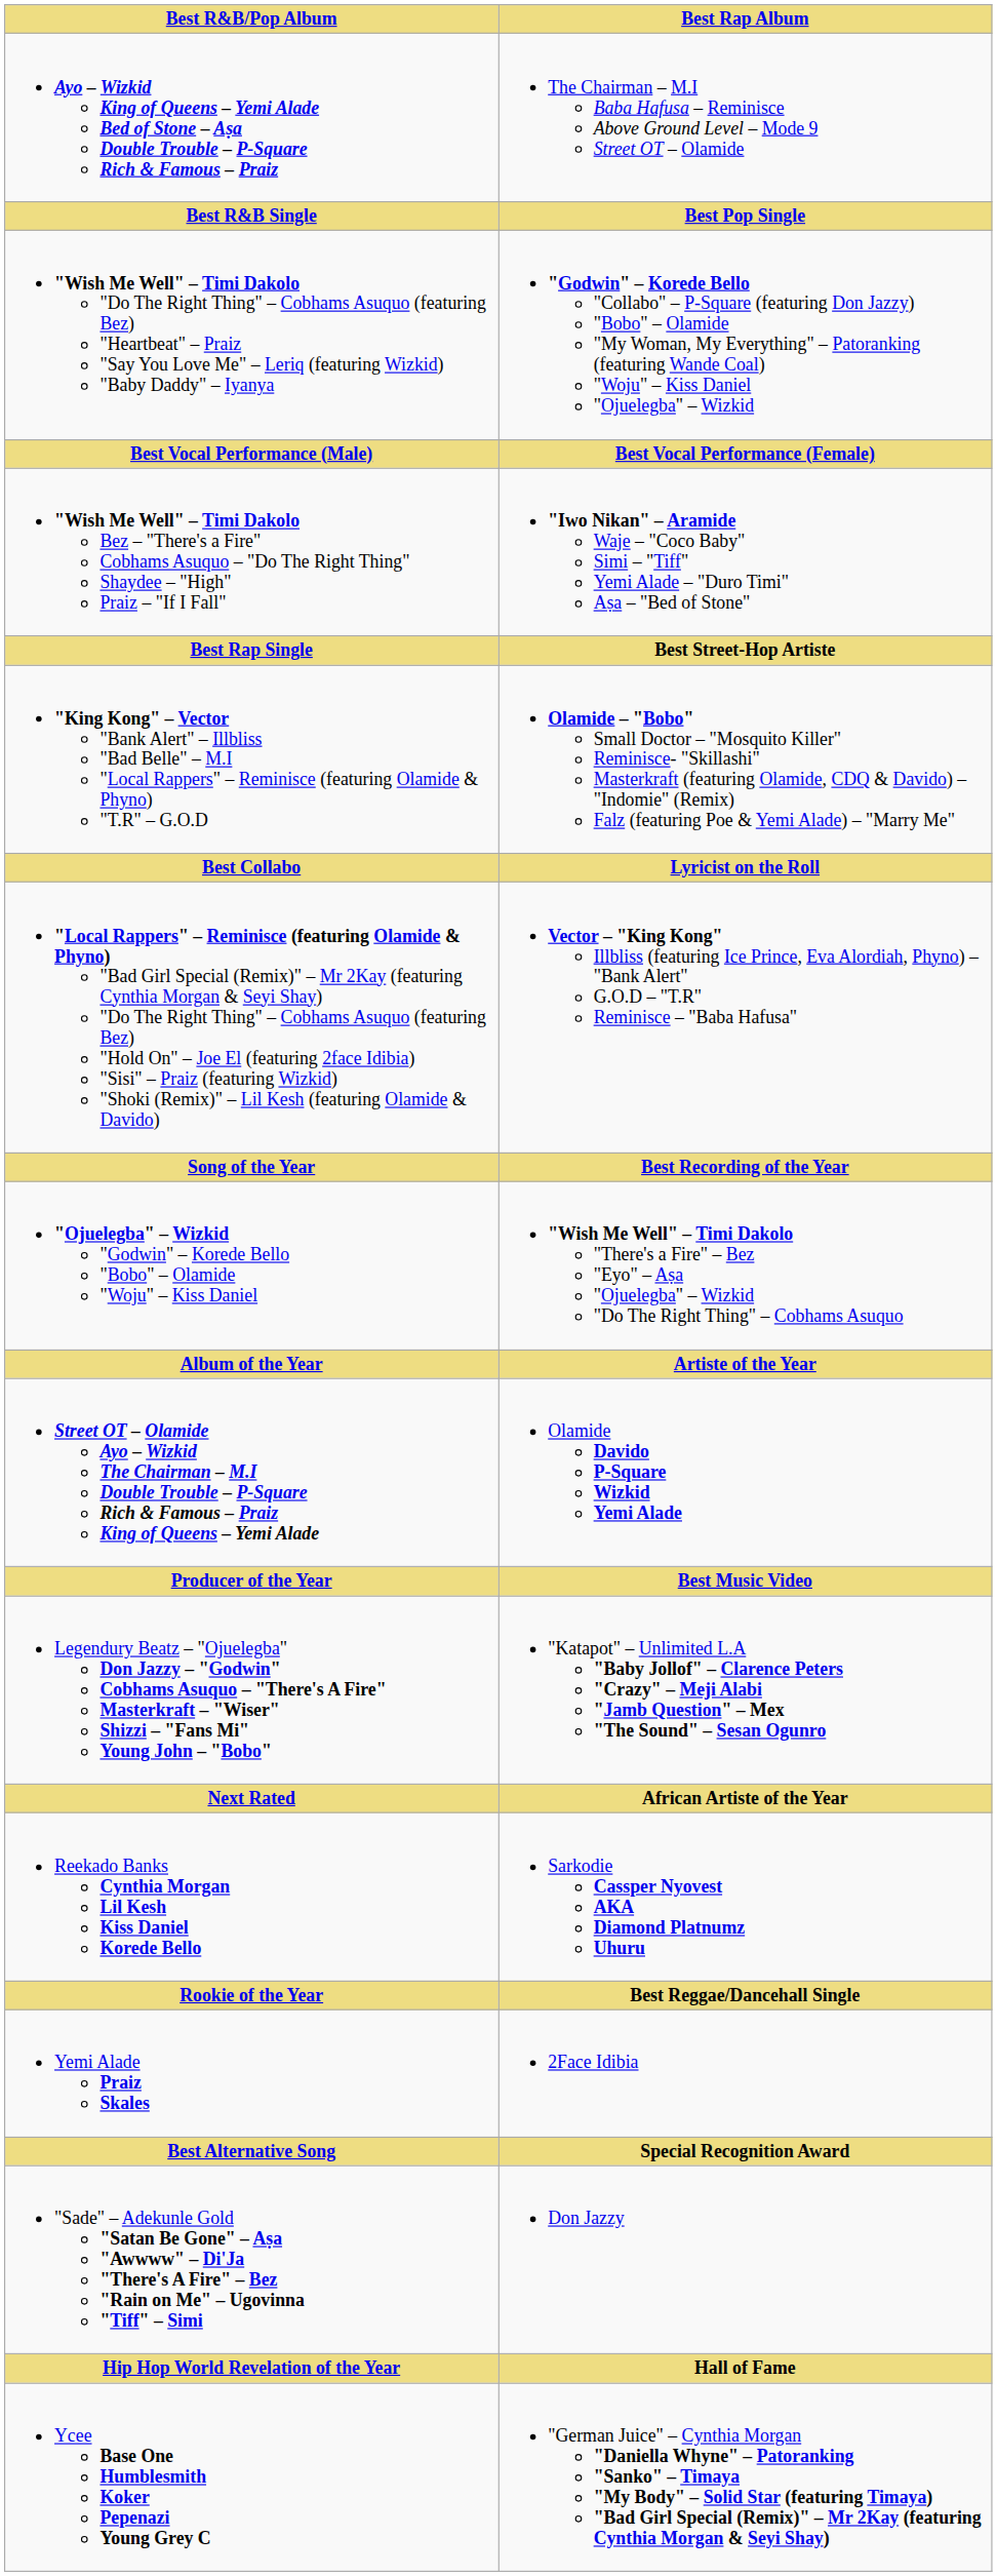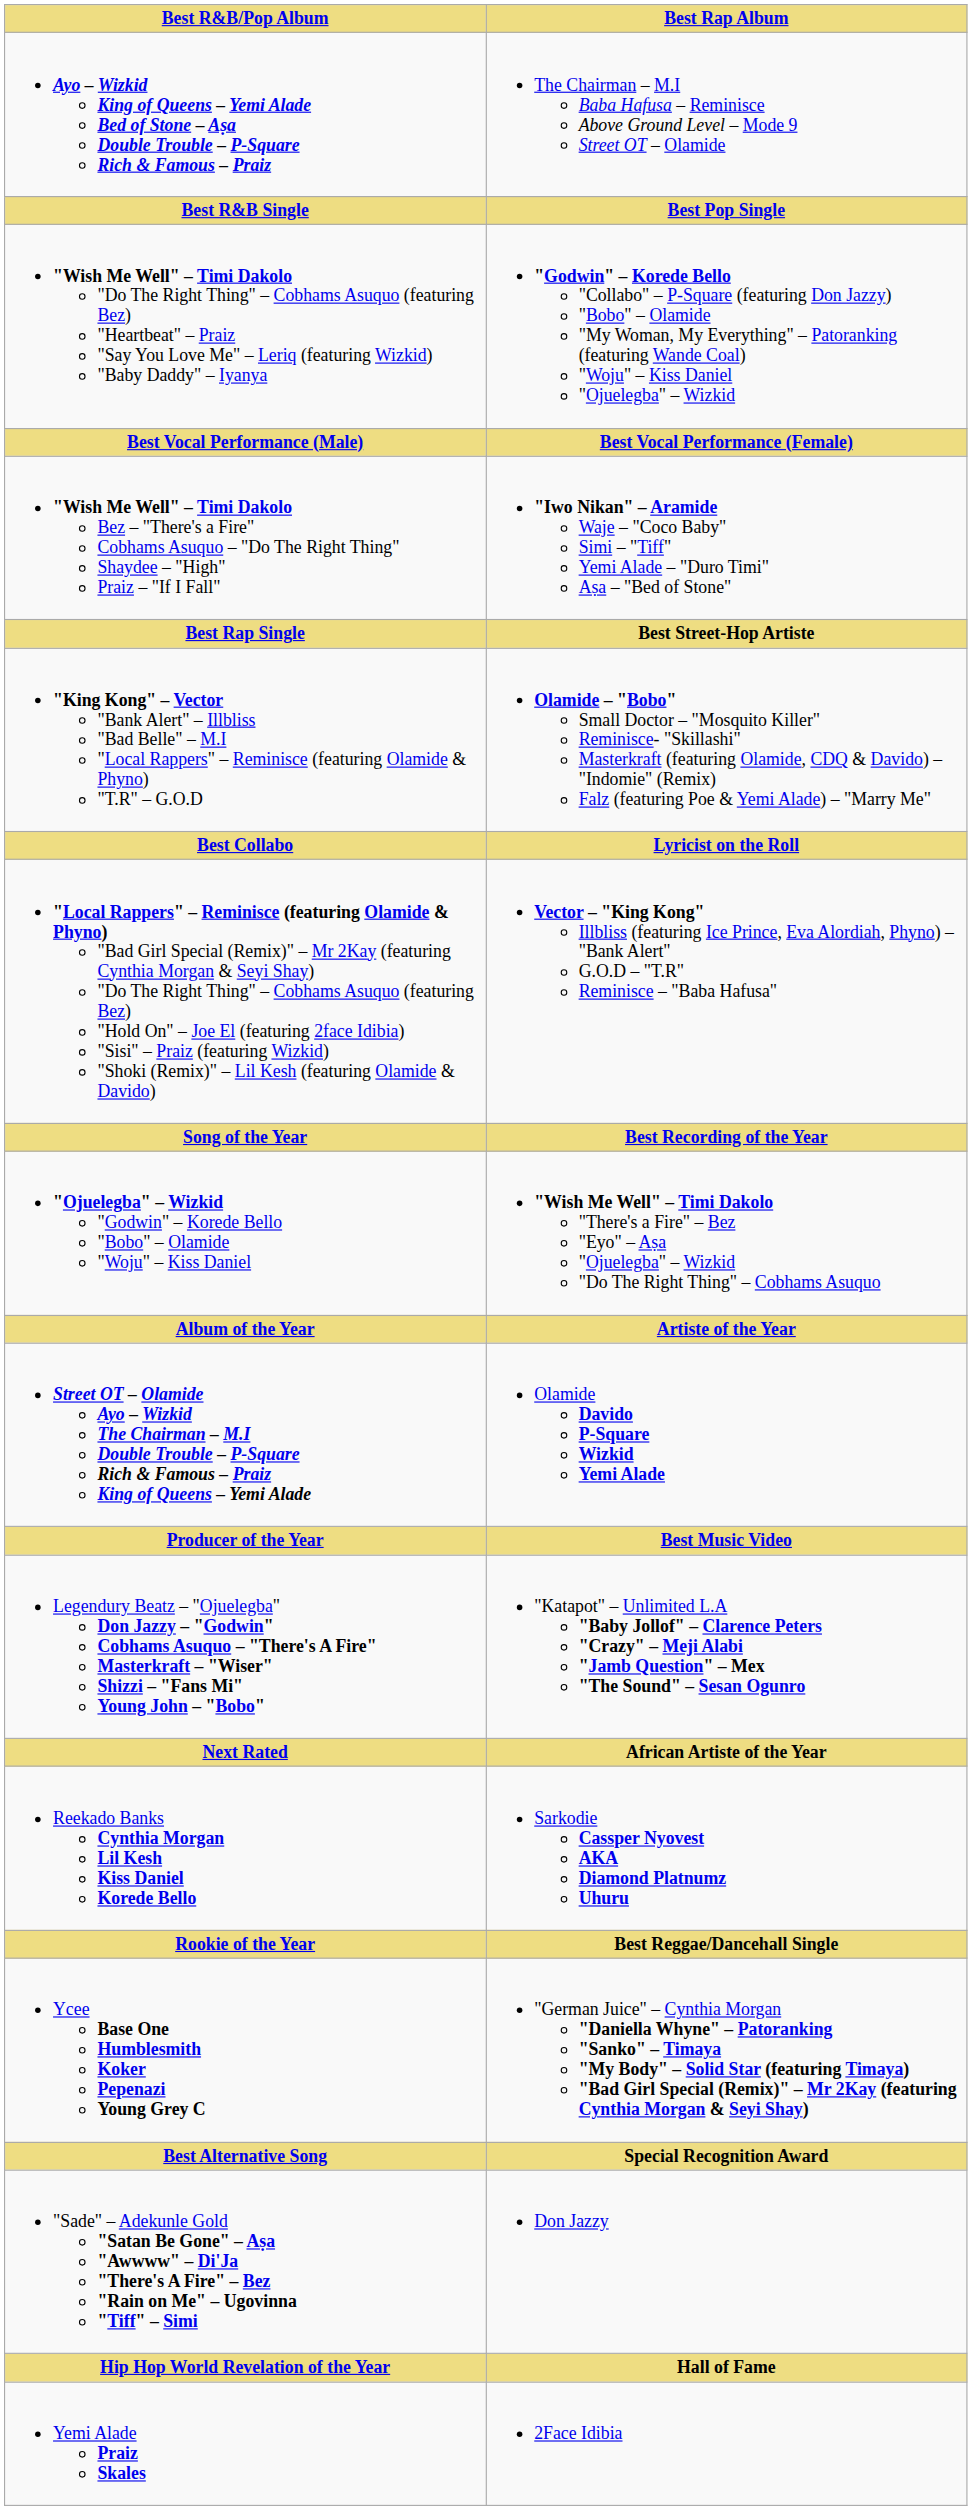rows swapped: Ycee Base One Humblesmith Koker Pepenazi Young Grey C <-> Yemi Alade Praiz Skales
